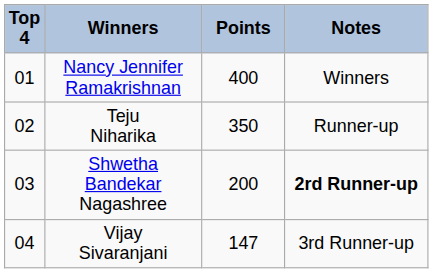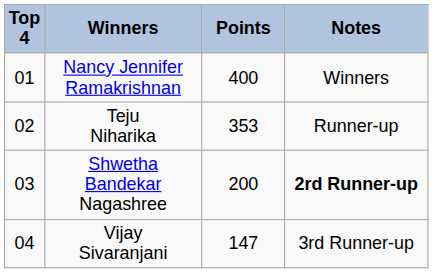Teju Niharika | Points: 350 -> 353
